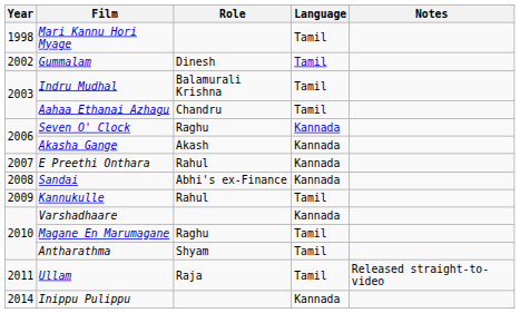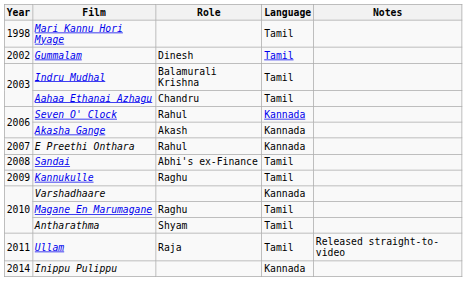Seven O' Clock | Role: Raghu -> Rahul
Sandai | Language: Kannada -> Tamil
Kannukulle | Role: Rahul -> Raghu
